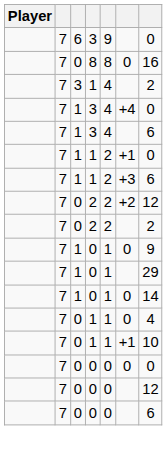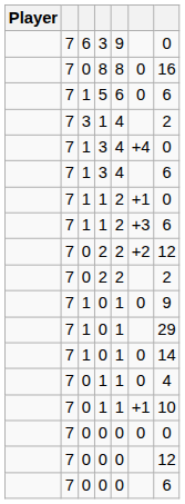+ row: 7 | 1 | 5 | 6 | 0 | 6
